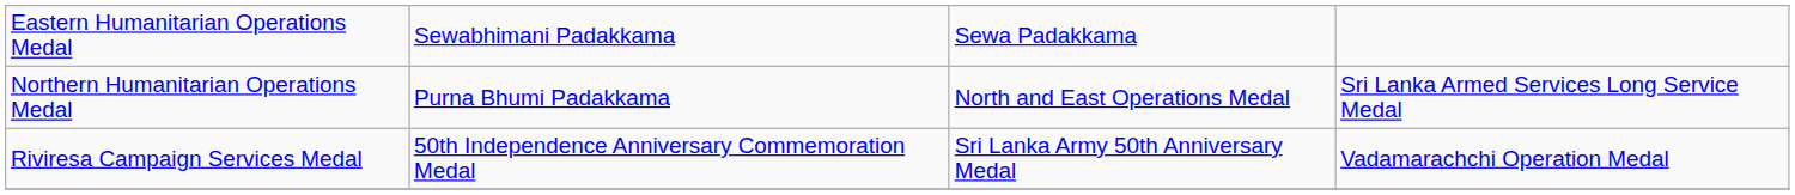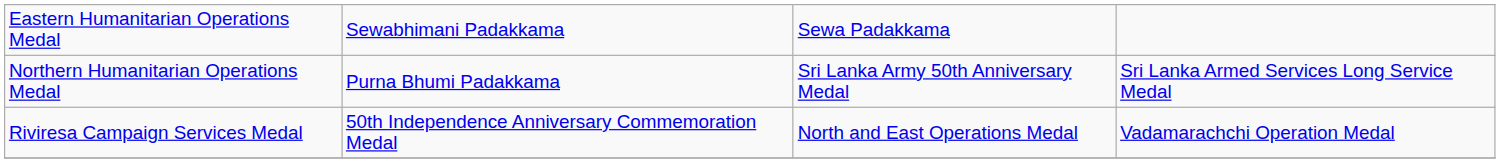Northern Humanitarian Operations Medal | column 3: North and East Operations Medal -> Sri Lanka Army 50th Anniversary Medal
Riviresa Campaign Services Medal | column 3: Sri Lanka Army 50th Anniversary Medal -> North and East Operations Medal
